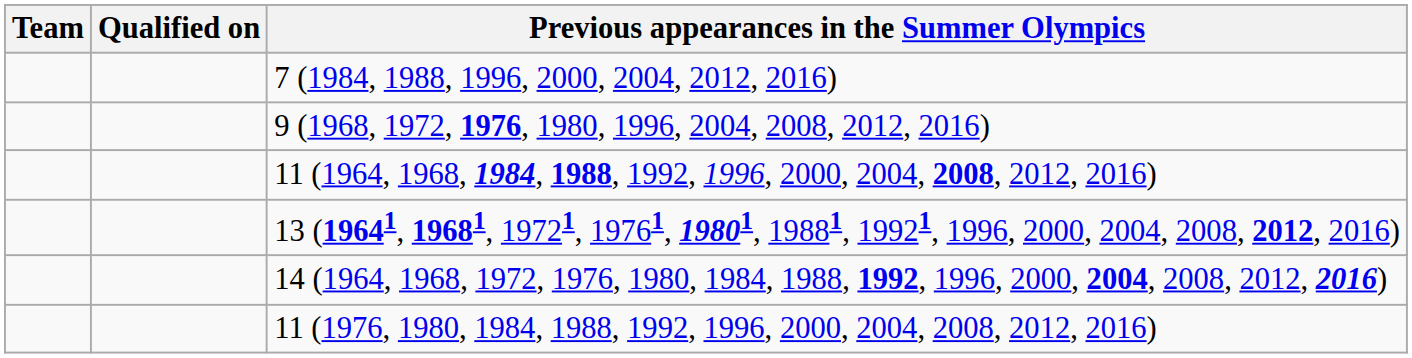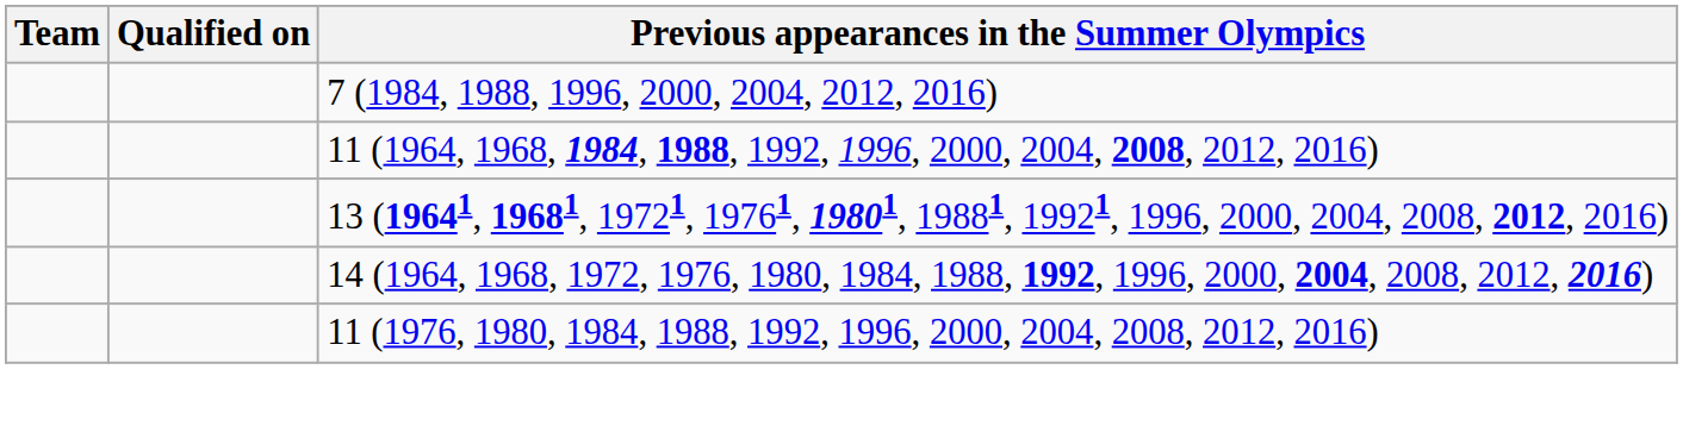- row: 9 (1968, 1972, 1976, 1980, 1996, 2004, 2008, 2012, 2016)
